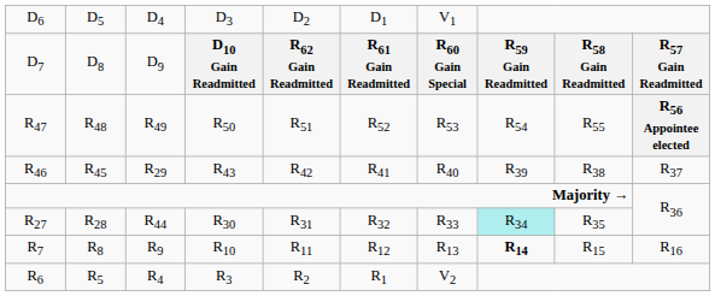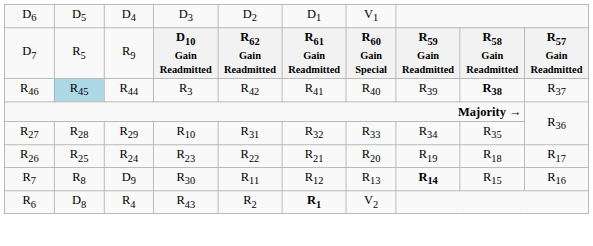D7 | column 2: D8 -> R5
D7 | column 3: D9 -> R9
- row: R47 | R48 | R49 | R50 | R51 | R52 | R53 | R54 | R55 | R56 Appointee elected
R46 | column 2: no background -> lightblue background
R46 | column 3: R29 -> R44
R46 | column 4: R43 -> R3
R46 | column 9: normal -> bold
R27 | column 3: R44 -> R29
R27 | column 4: R30 -> R10
R27 | column 8: paleturquoise background -> no background
+ row: R26 | R25 | R24 | R23 | R22 | R21 | R20 | R19 | R18 | R17
R7 | column 3: R9 -> D9
R7 | column 4: R10 -> R30
R6 | column 2: R5 -> D8
R6 | column 4: R3 -> R43
R6 | column 6: normal -> bold
